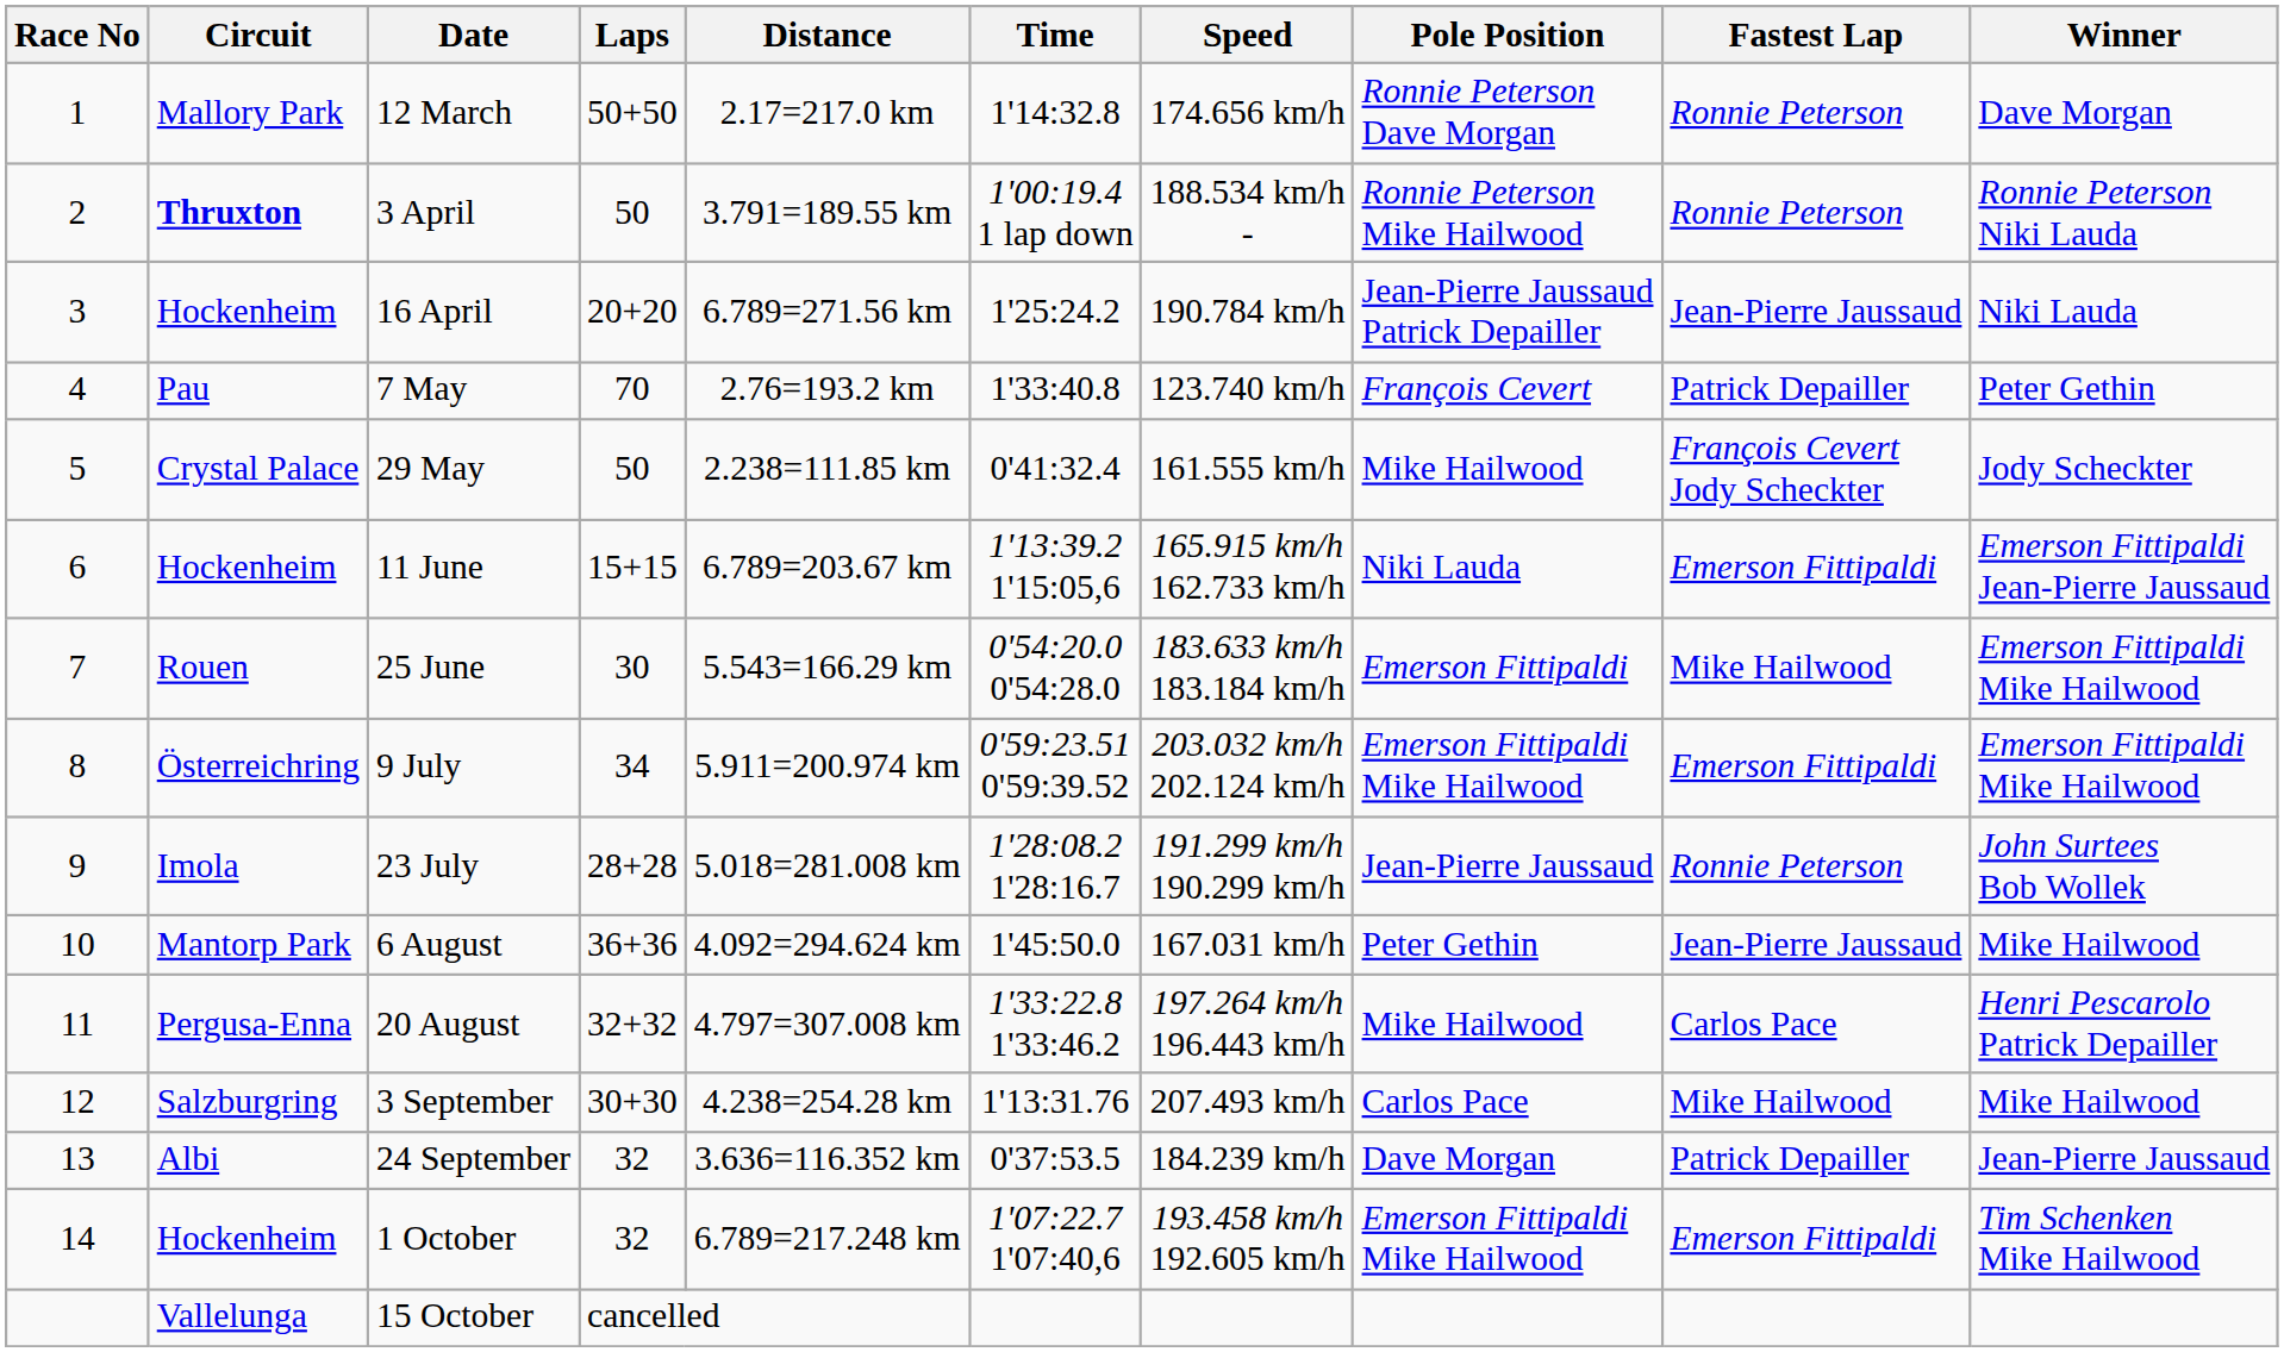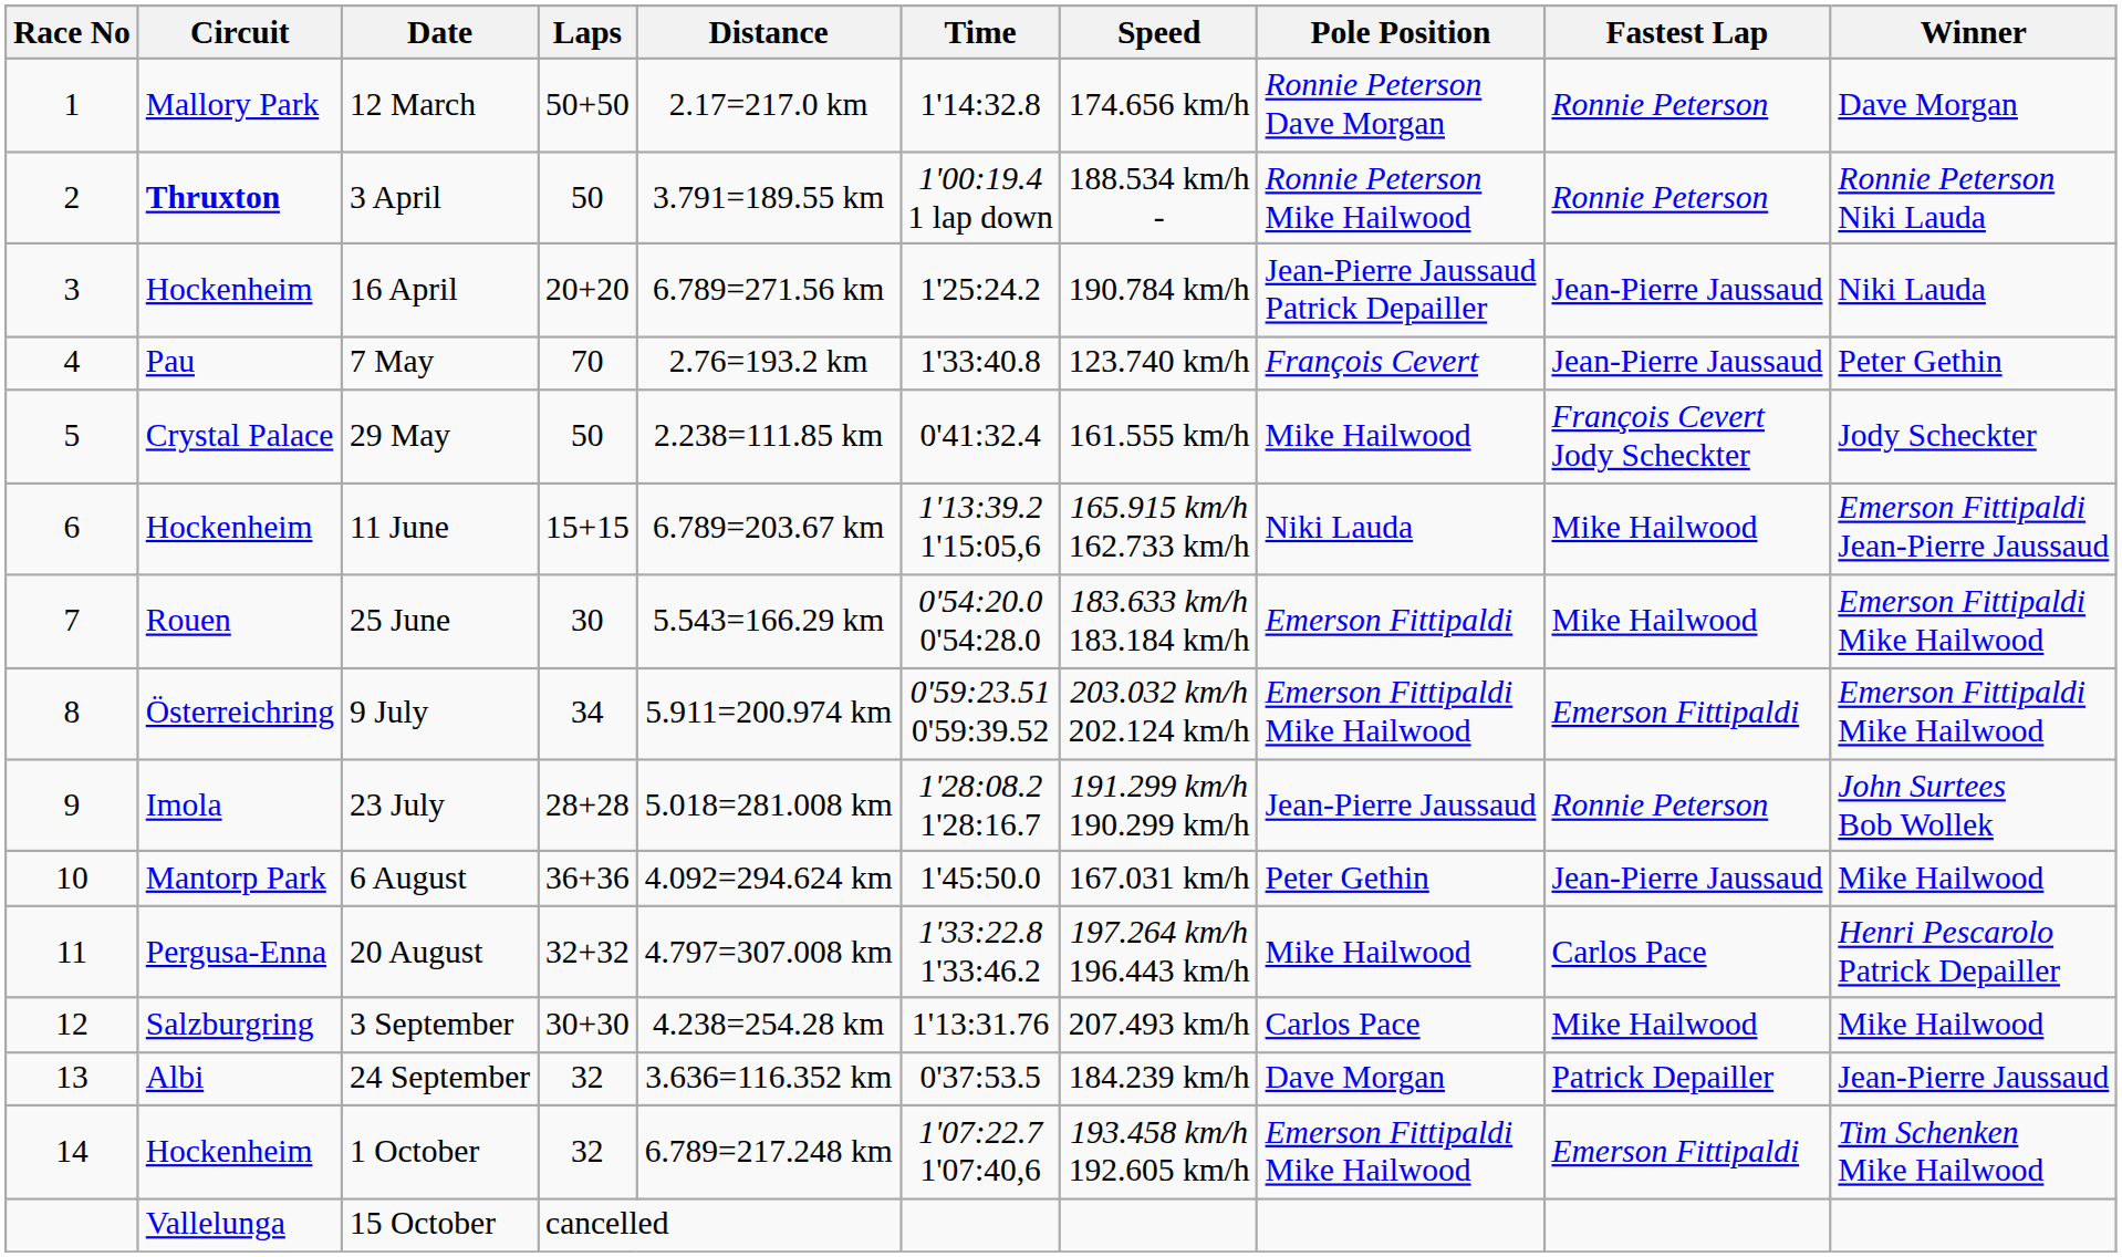7 May | Fastest Lap: Patrick Depailler -> Jean-Pierre Jaussaud
11 June | Fastest Lap: Emerson Fittipaldi -> Mike Hailwood
